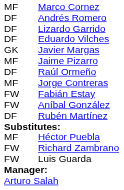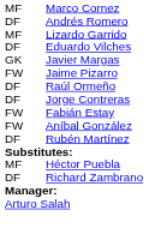Lizardo Garrido | column 1: DF -> MF
Jaime Pizarro | column 1: MF -> FW
Jorge Contreras | column 1: MF -> DF
Richard Zambrano | column 1: FW -> DF
- row: FW | Luis Guarda
